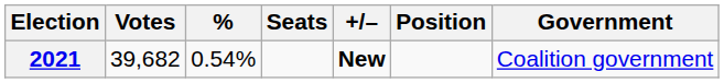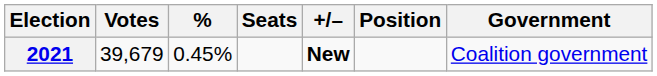2021 | Votes: 39,682 -> 39,679
2021 | %: 0.54% -> 0.45%
